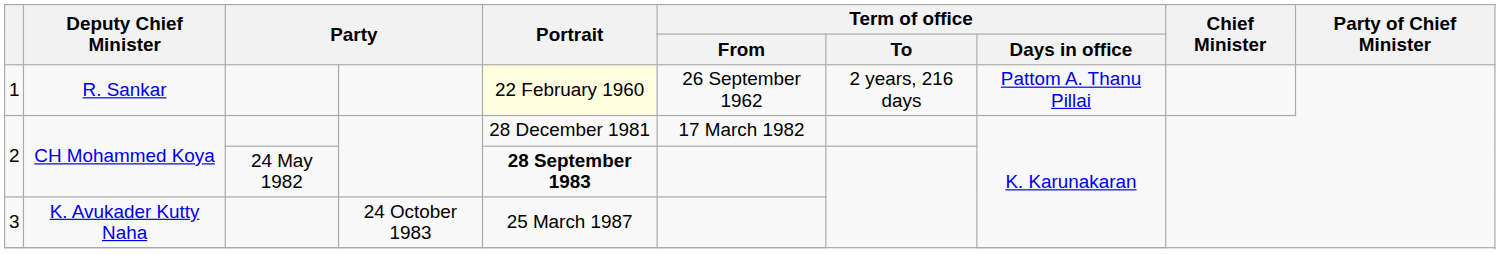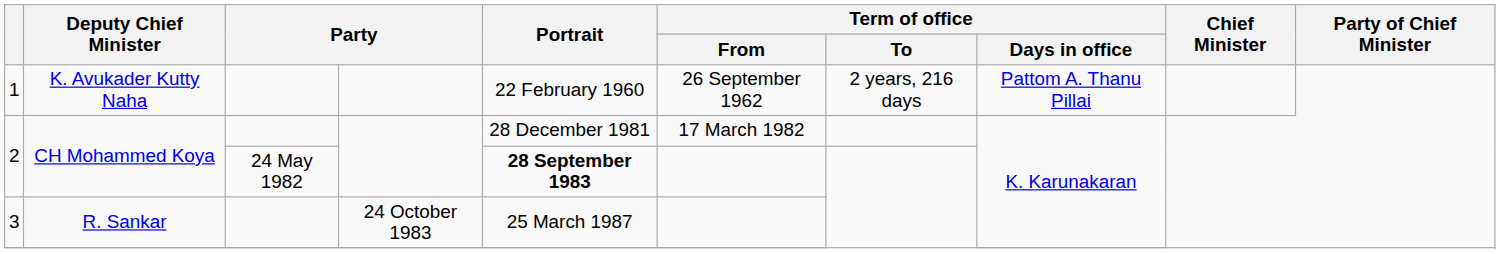1 | Deputy Chief Minister: R. Sankar -> K. Avukader Kutty Naha
1 | Portrait: lightyellow background -> no background
3 | Deputy Chief Minister: K. Avukader Kutty Naha -> R. Sankar
